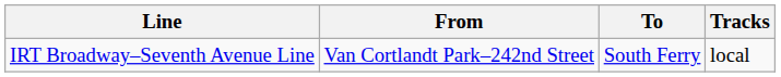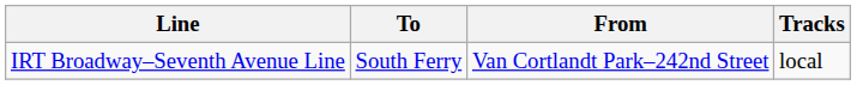columns swapped: From <-> To
